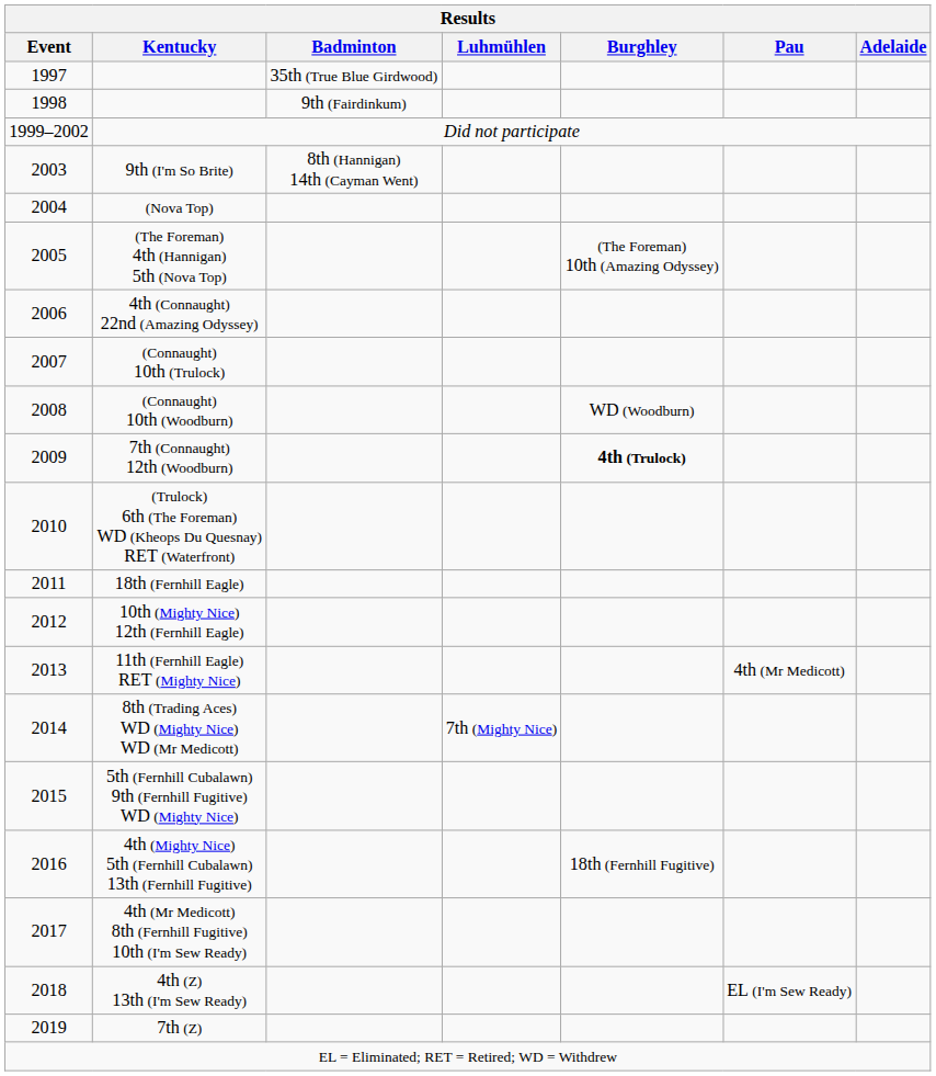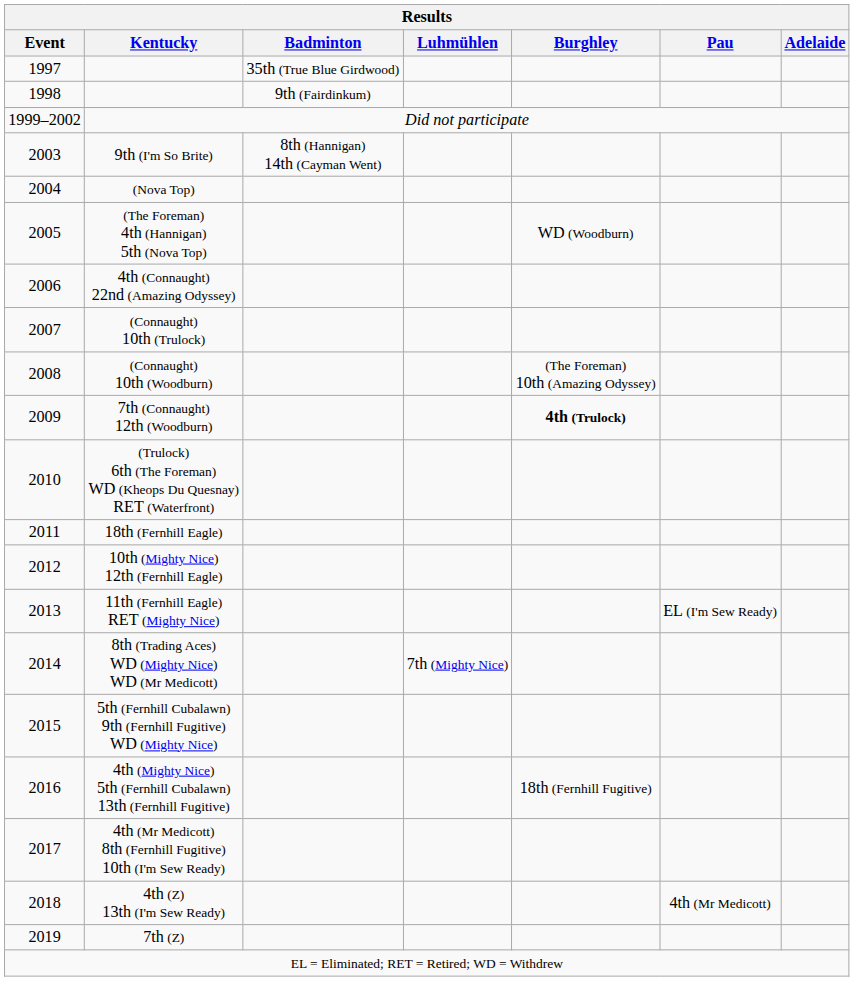(The Foreman) 4th (Hannigan) 5th (Nova Top) | Burghley: (The Foreman) 10th (Amazing Odyssey) -> WD (Woodburn)
(Connaught) 10th (Woodburn) | Burghley: WD (Woodburn) -> (The Foreman) 10th (Amazing Odyssey)
11th (Fernhill Eagle) RET (Mighty Nice) | Pau: 4th (Mr Medicott) -> EL (I'm Sew Ready)
4th (Z) 13th (I'm Sew Ready) | Pau: EL (I'm Sew Ready) -> 4th (Mr Medicott)
